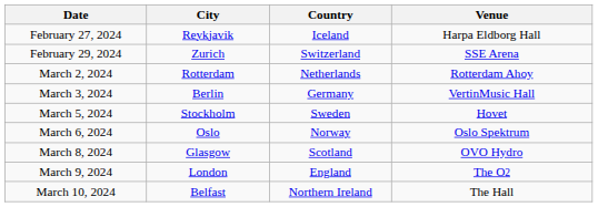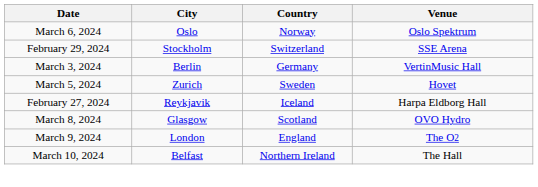rows swapped: February 27, 2024 <-> March 6, 2024
February 29, 2024 | City: Zurich -> Stockholm
- row: March 2, 2024 | Rotterdam | Netherlands | Rotterdam Ahoy
March 5, 2024 | City: Stockholm -> Zurich
